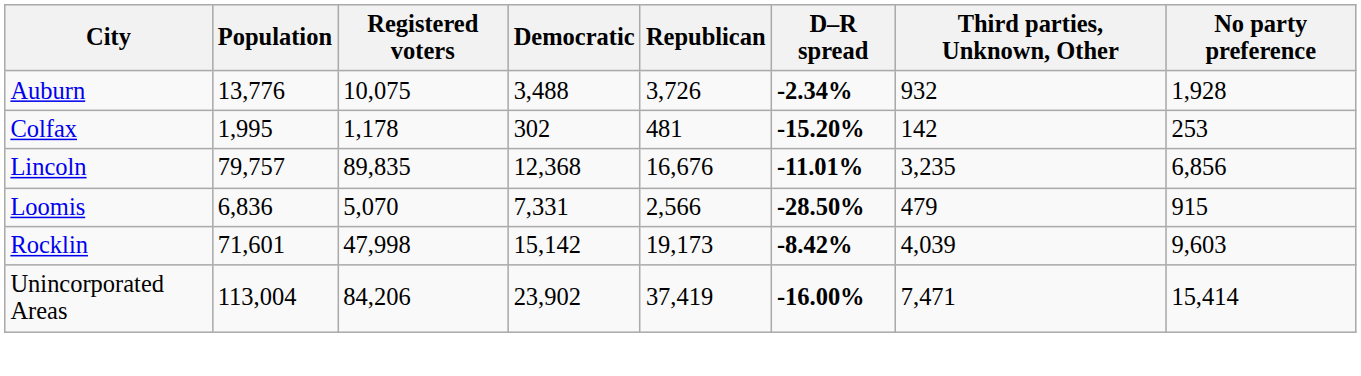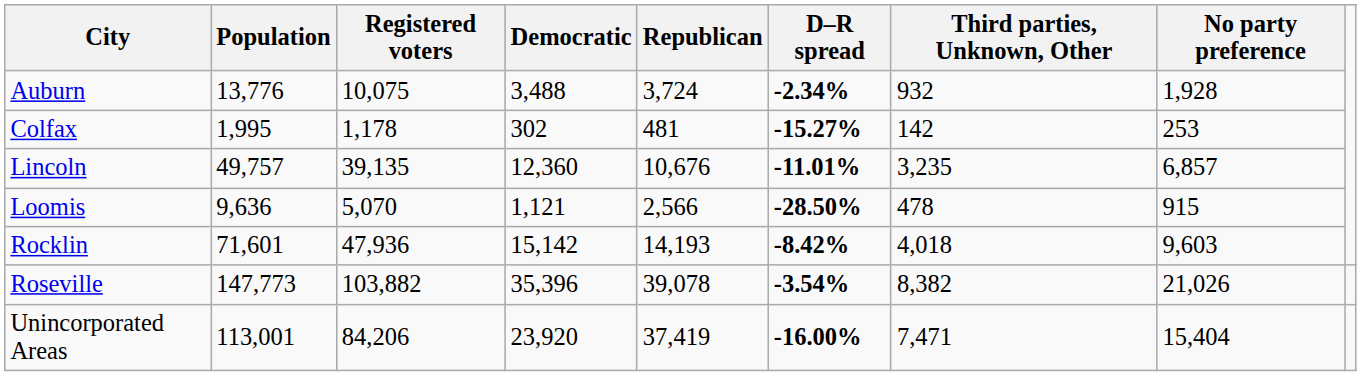Auburn | Republican: 3,726 -> 3,724
Colfax | D–R spread: -15.20% -> -15.27%
Lincoln | Population: 79,757 -> 49,757
Lincoln | Registered voters: 89,835 -> 39,135
Lincoln | Democratic: 12,368 -> 12,360
Lincoln | Republican: 16,676 -> 10,676
Lincoln | No party preference: 6,856 -> 6,857
Loomis | Population: 6,836 -> 9,636
Loomis | Democratic: 7,331 -> 1,121
Loomis | Third parties, Unknown, Other: 479 -> 478
Rocklin | Registered voters: 47,998 -> 47,936
Rocklin | Republican: 19,173 -> 14,193
Rocklin | Third parties, Unknown, Other: 4,039 -> 4,018
+ row: Roseville | 147,773 | 103,882 | 35,396 | 39,078 | -3.54% | 8,382 | 21,026
Unincorporated Areas | Population: 113,004 -> 113,001
Unincorporated Areas | Democratic: 23,902 -> 23,920
Unincorporated Areas | No party preference: 15,414 -> 15,404
